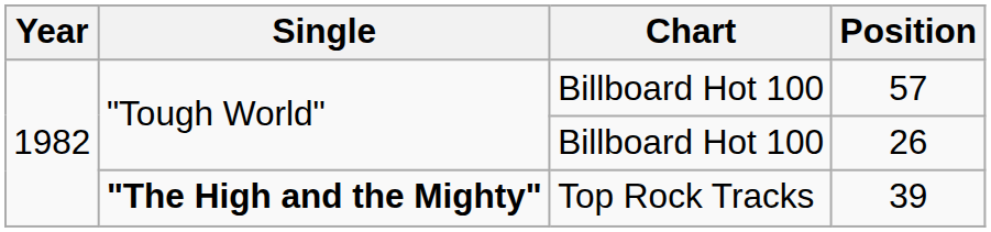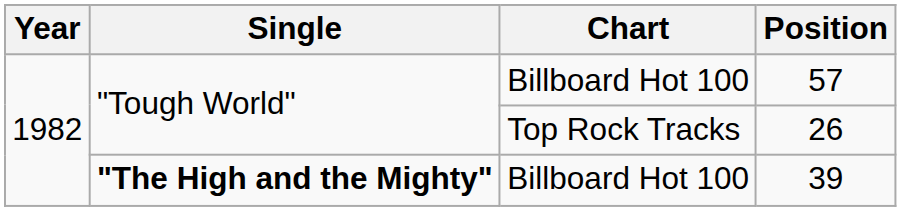26 | Chart: Billboard Hot 100 -> Top Rock Tracks
39 | Chart: Top Rock Tracks -> Billboard Hot 100
